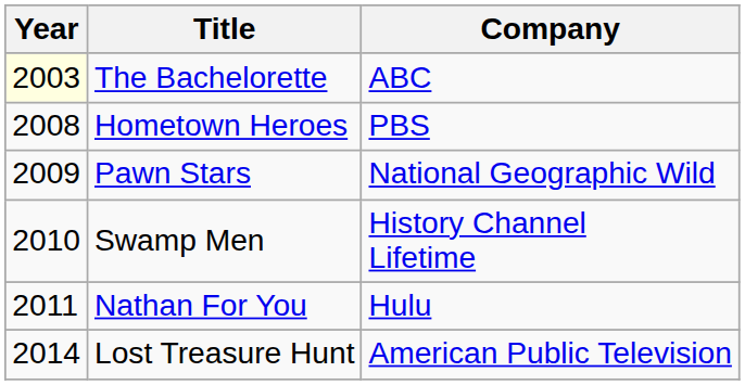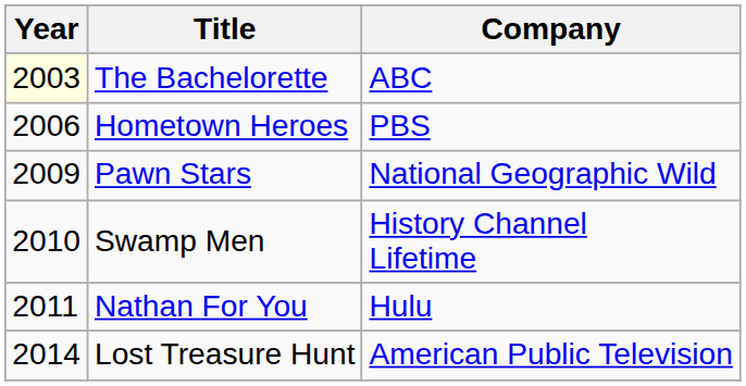Hometown Heroes | Year: 2008 -> 2006
